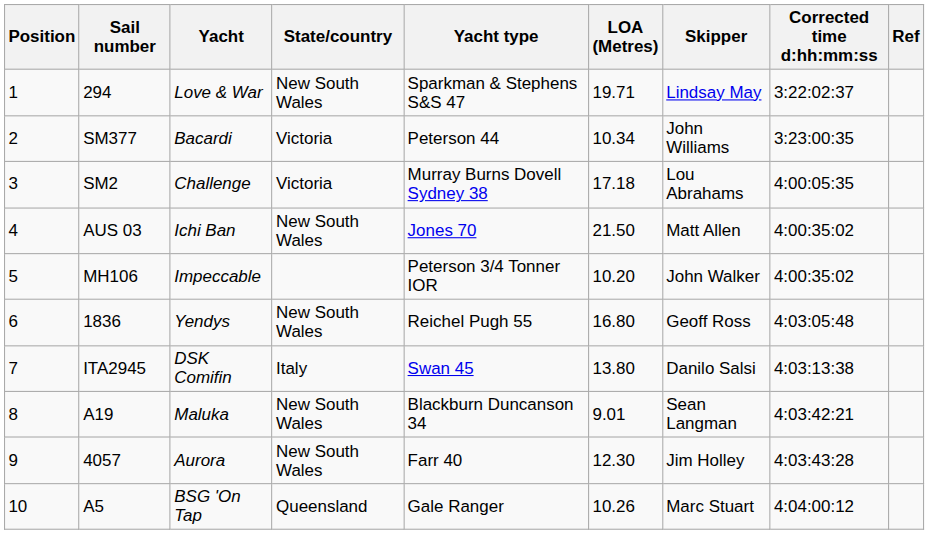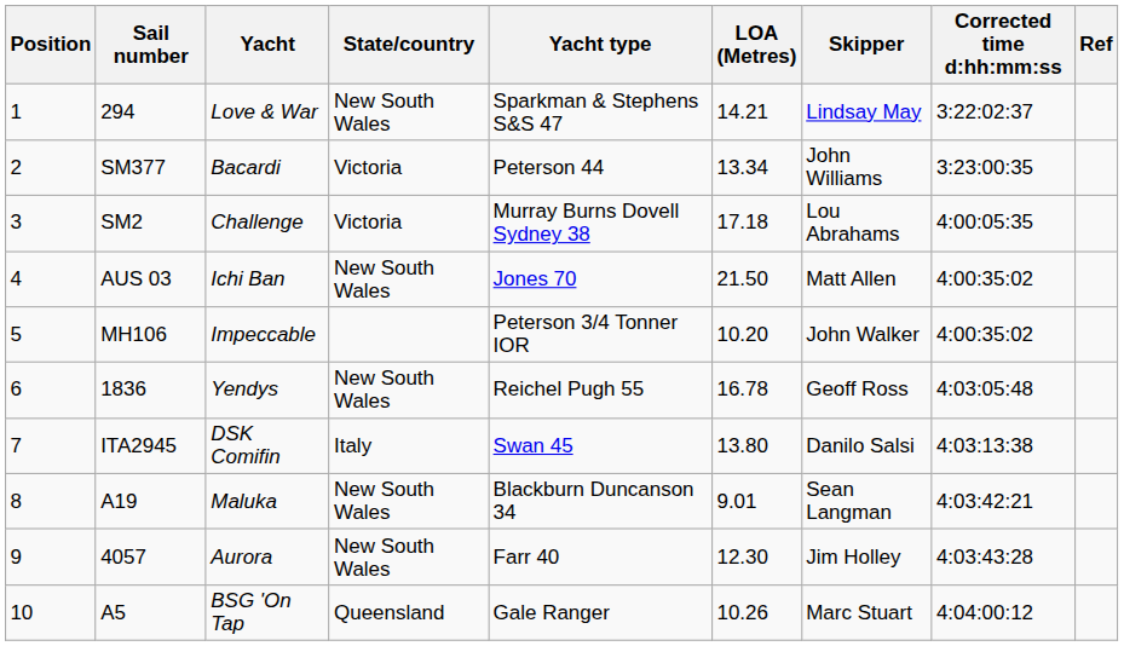294 | LOA (Metres): 19.71 -> 14.21
SM377 | LOA (Metres): 10.34 -> 13.34
1836 | LOA (Metres): 16.80 -> 16.78
